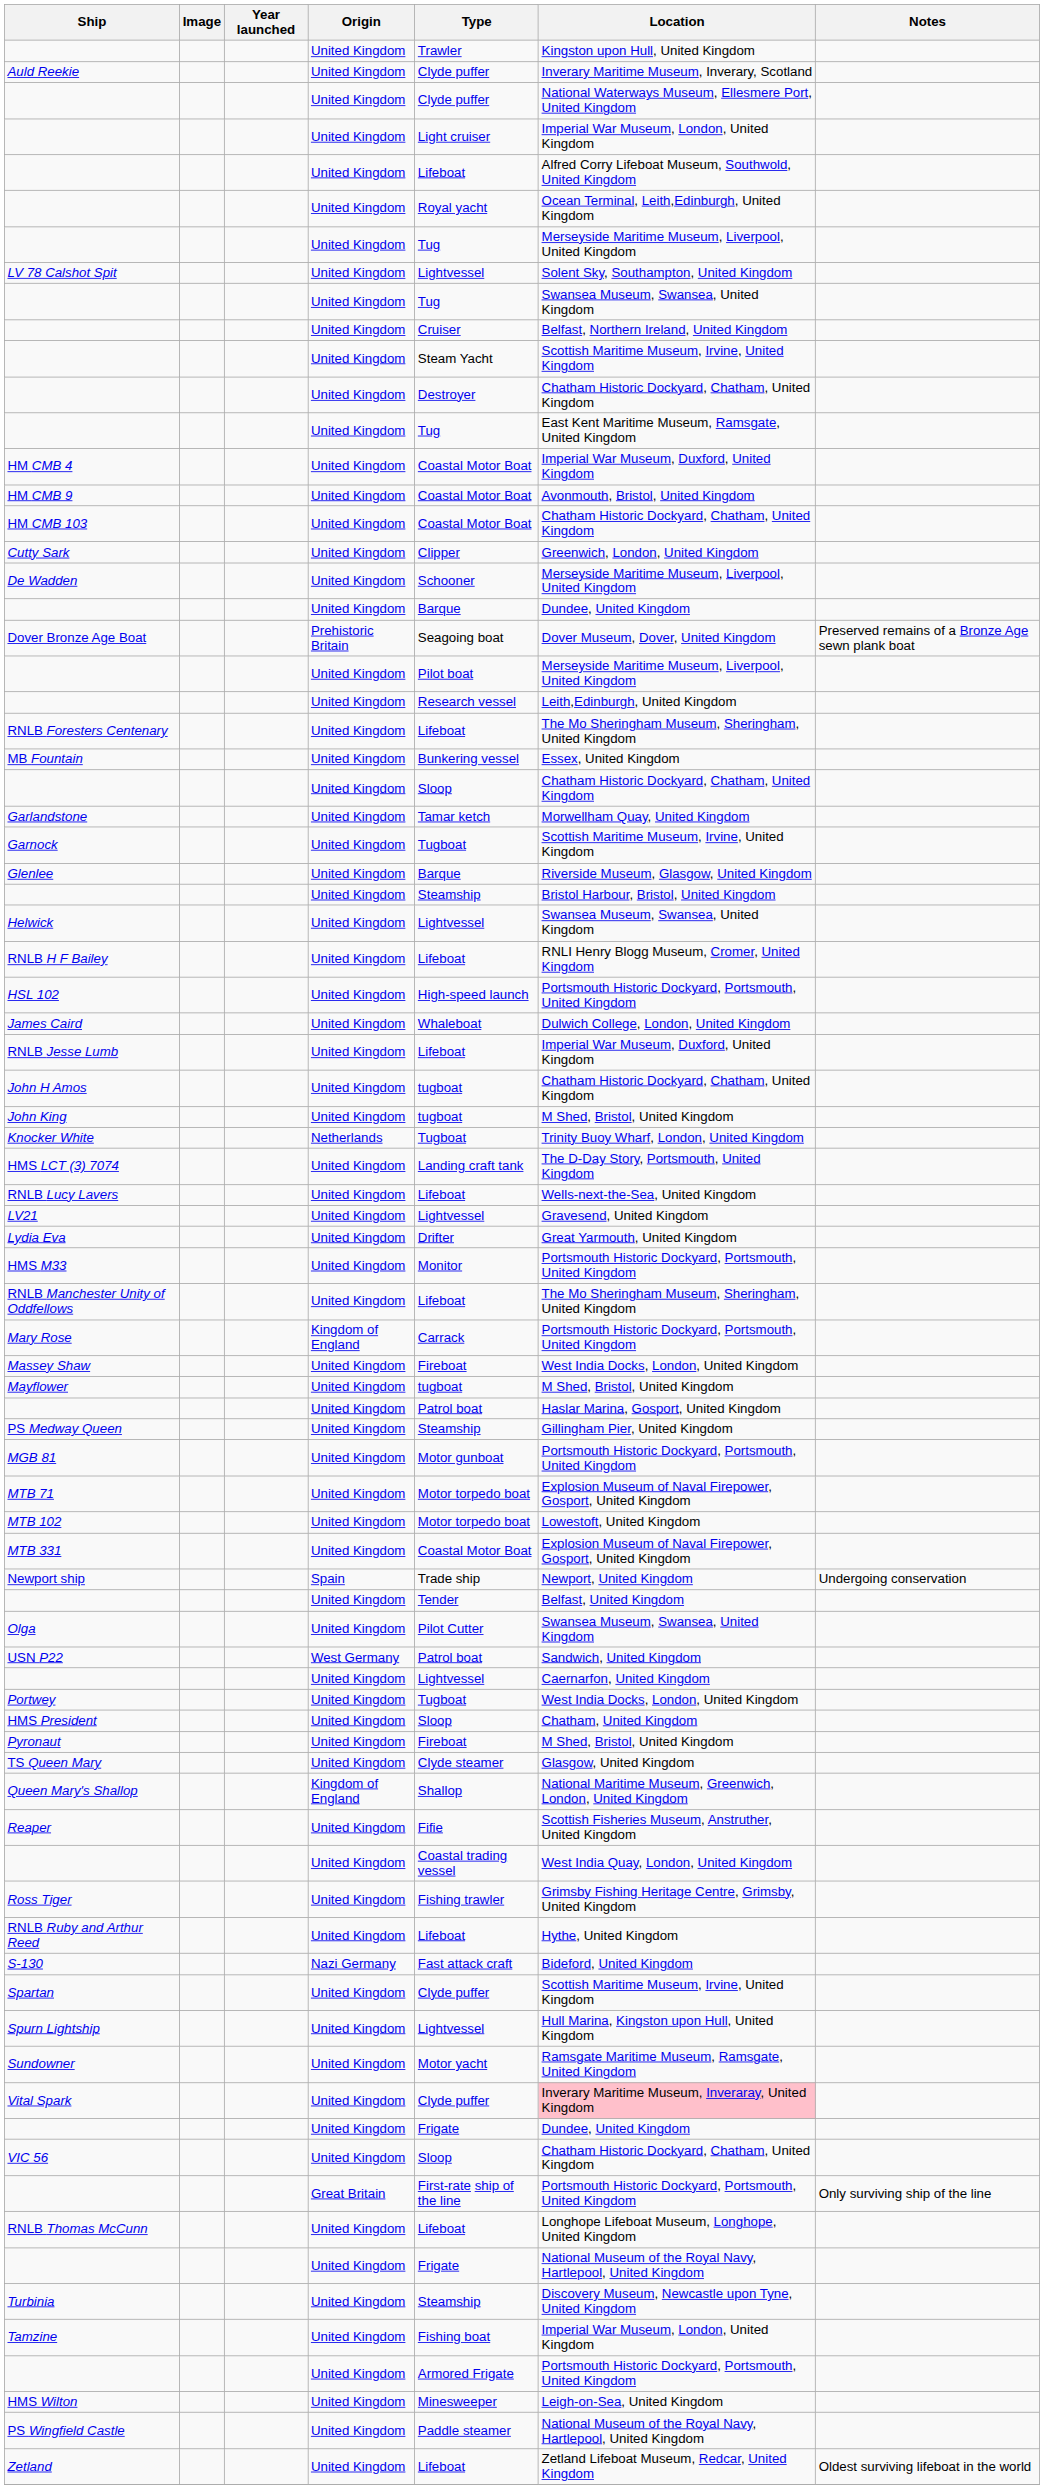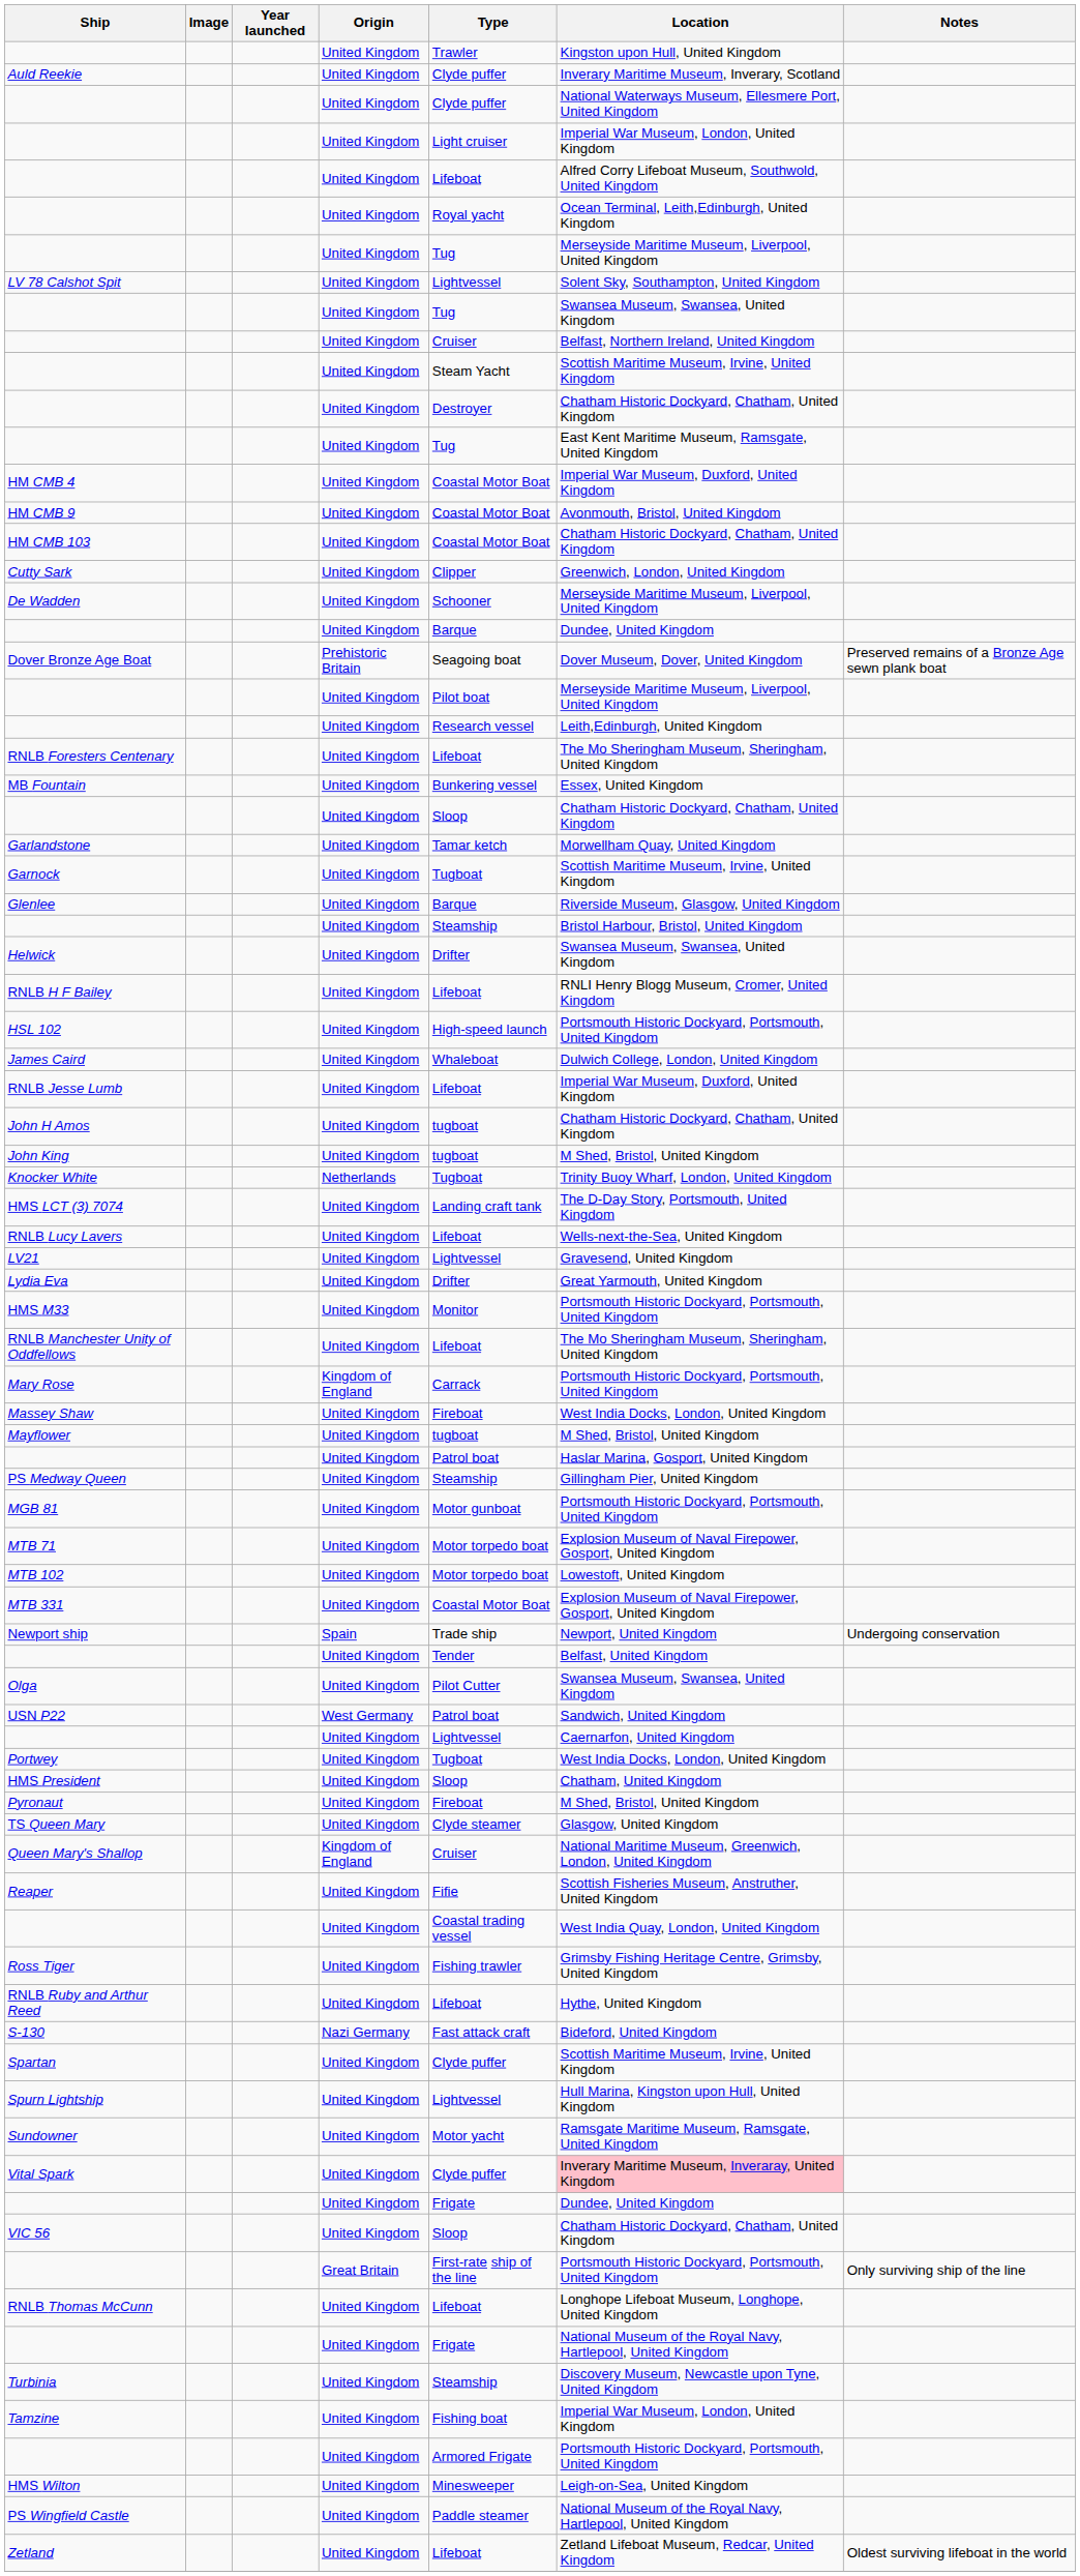Helwick | Type: Lightvessel -> Drifter
Queen Mary's Shallop | Type: Shallop -> Cruiser
